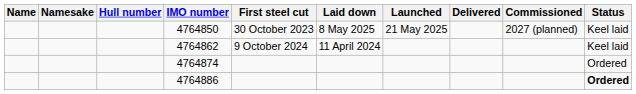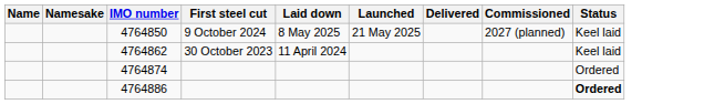- column: Hull number
4764850 | First steel cut: 30 October 2023 -> 9 October 2024
4764862 | First steel cut: 9 October 2024 -> 30 October 2023
